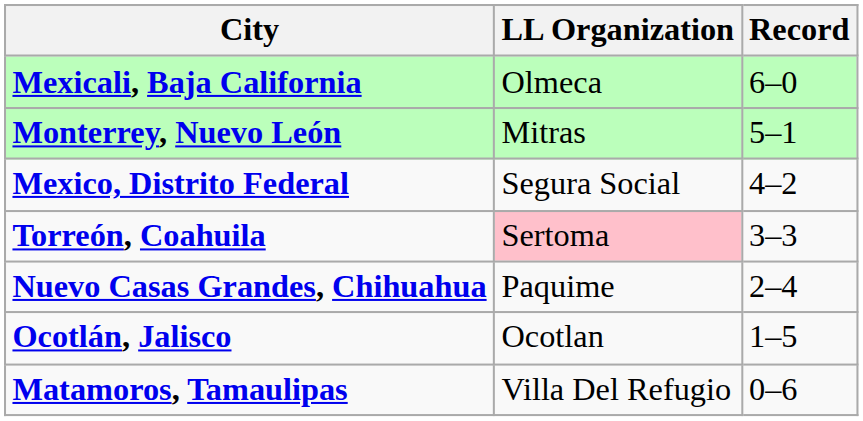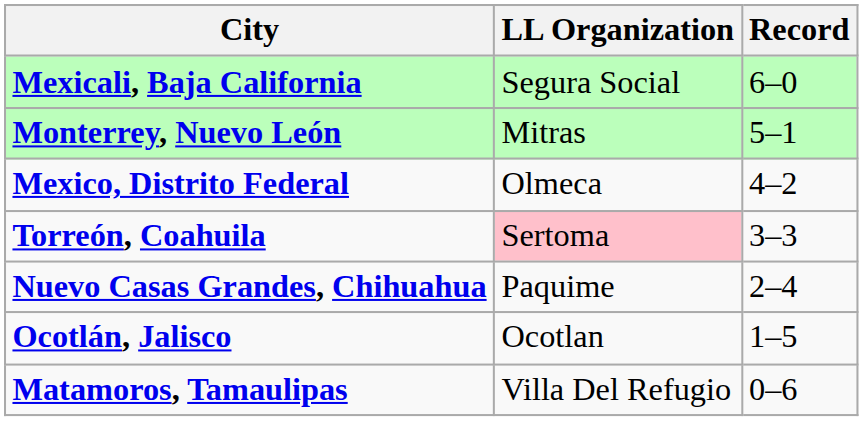Mexicali, Baja California | LL Organization: Olmeca -> Segura Social
Mexico, Distrito Federal | LL Organization: Segura Social -> Olmeca
